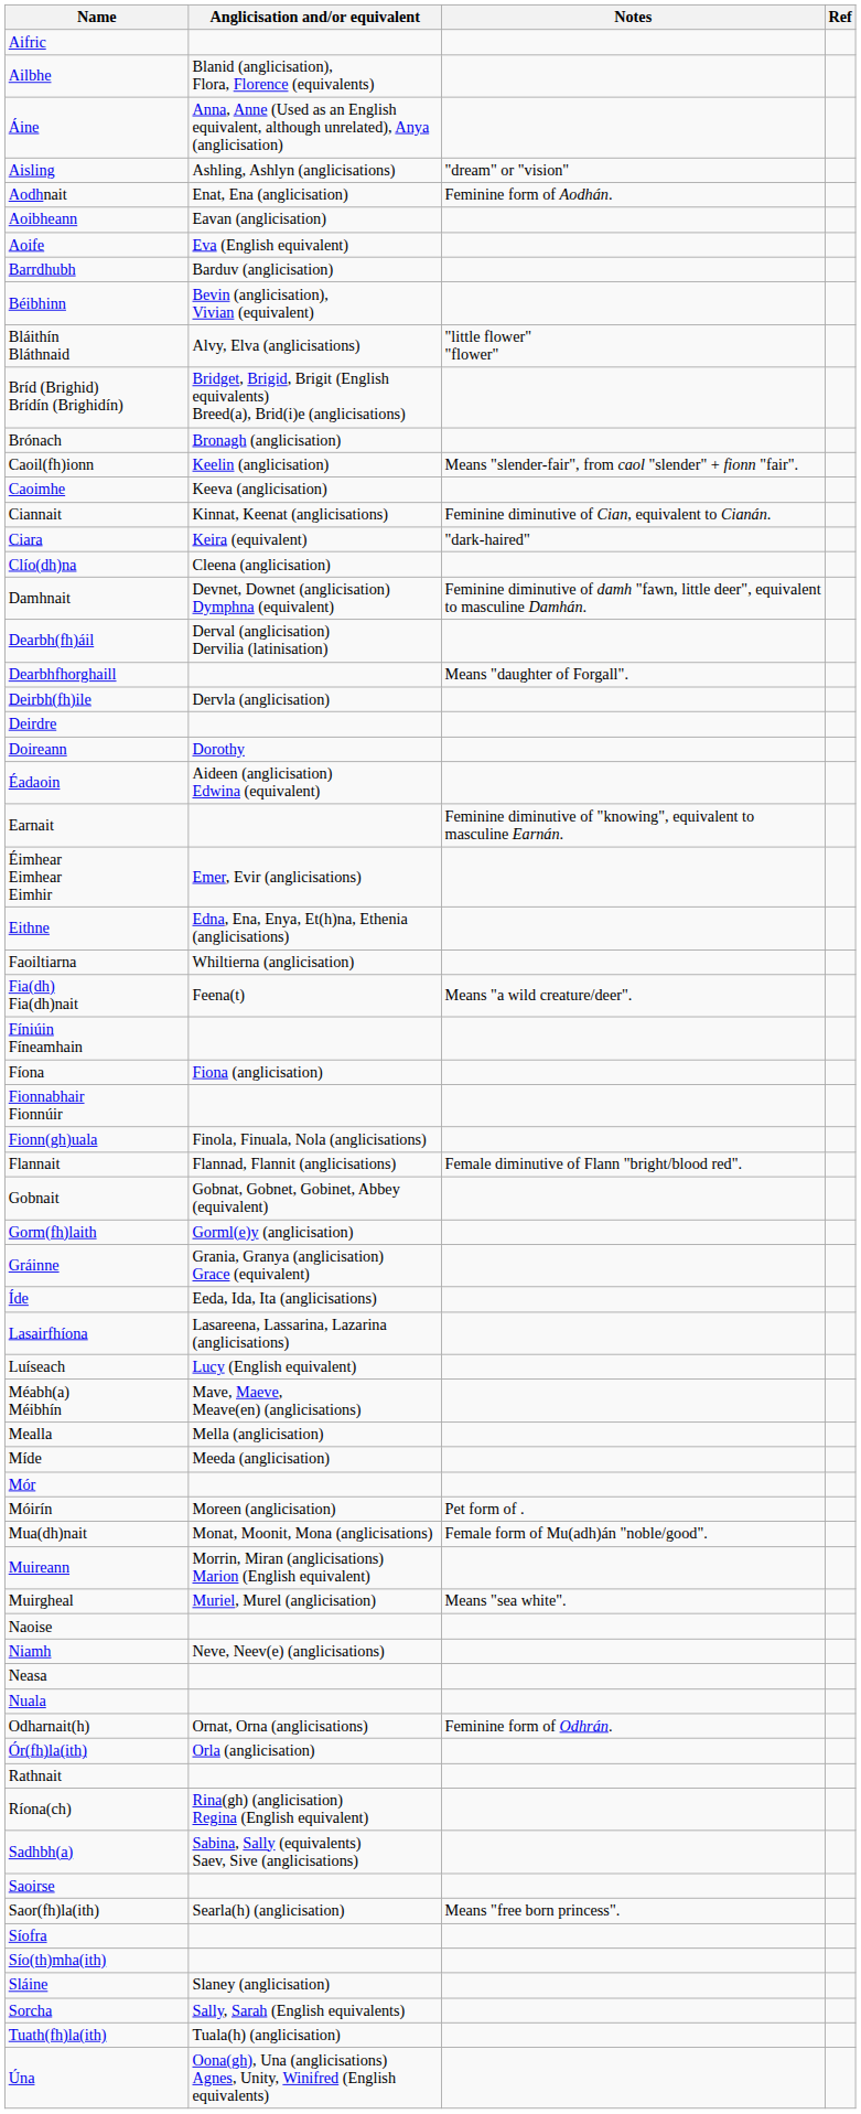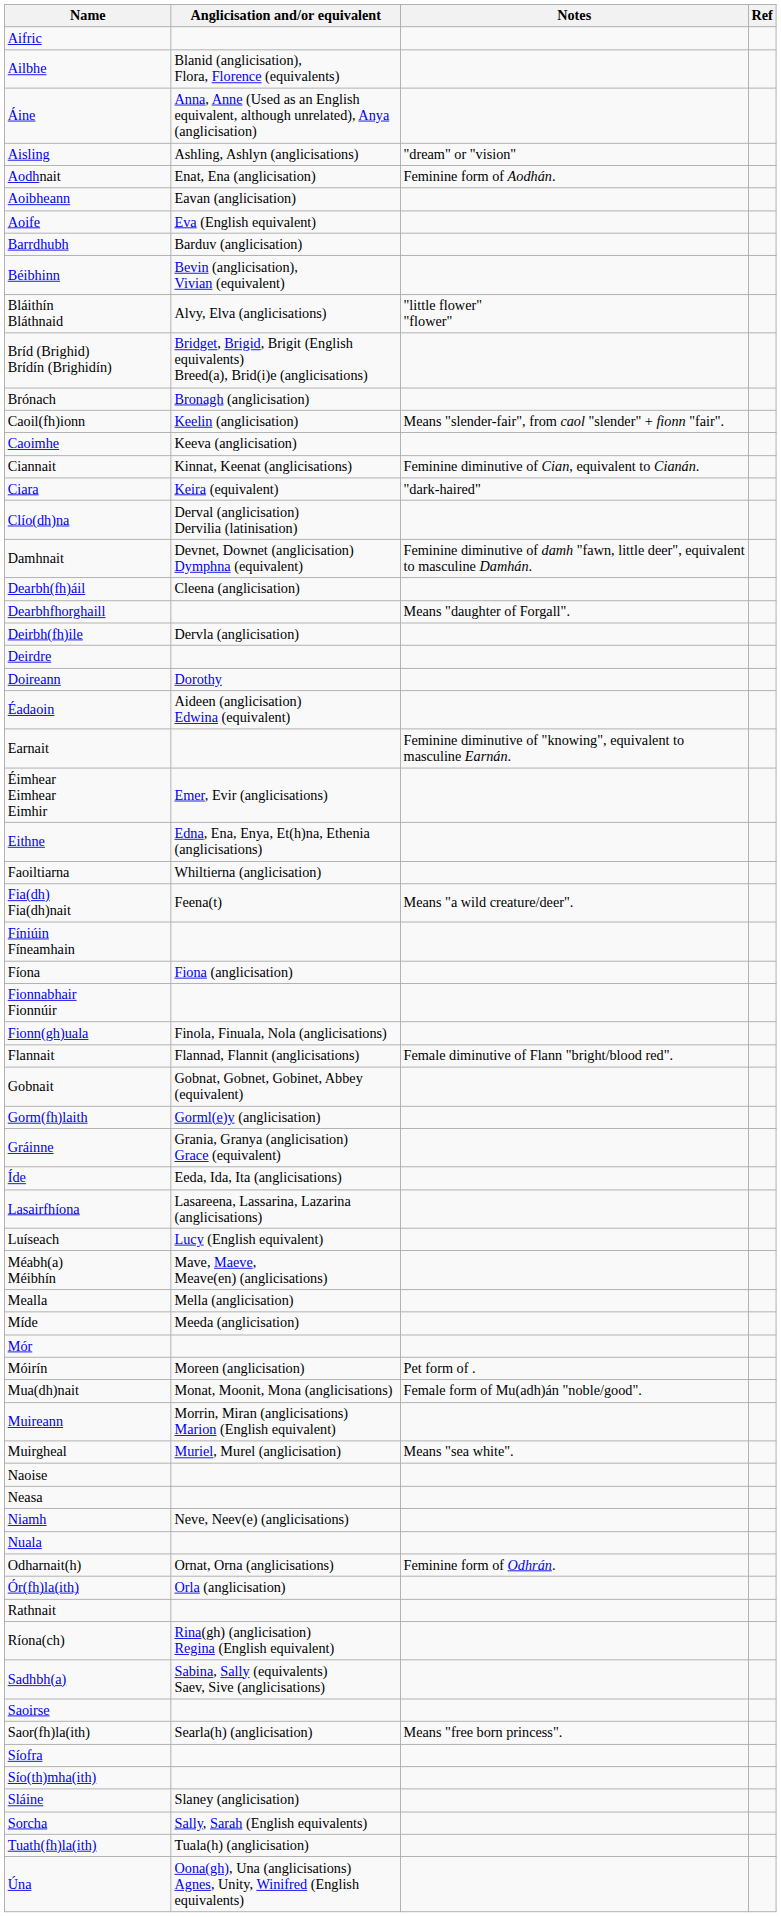Clío(dh)na | Anglicisation and/or equivalent: Cleena (anglicisation) -> Derval (anglicisation) Dervilia (latinisation)
Dearbh(fh)áil | Anglicisation and/or equivalent: Derval (anglicisation) Dervilia (latinisation) -> Cleena (anglicisation)
rows swapped: Neasa <-> Niamh
